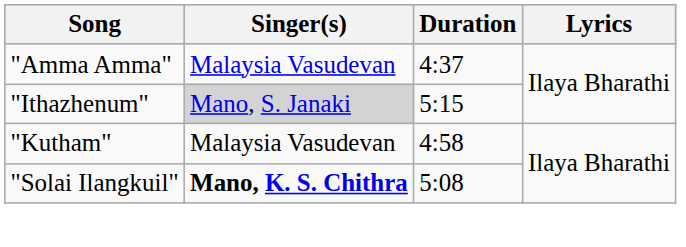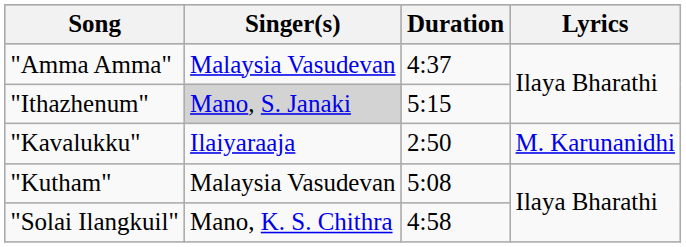+ row: "Kavalukku" | Ilaiyaraaja | 2:50 | M. Karunanidhi
"Kutham" | Duration: 4:58 -> 5:08
"Solai Ilangkuil" | Singer(s): bold -> normal
"Solai Ilangkuil" | Duration: 5:08 -> 4:58
